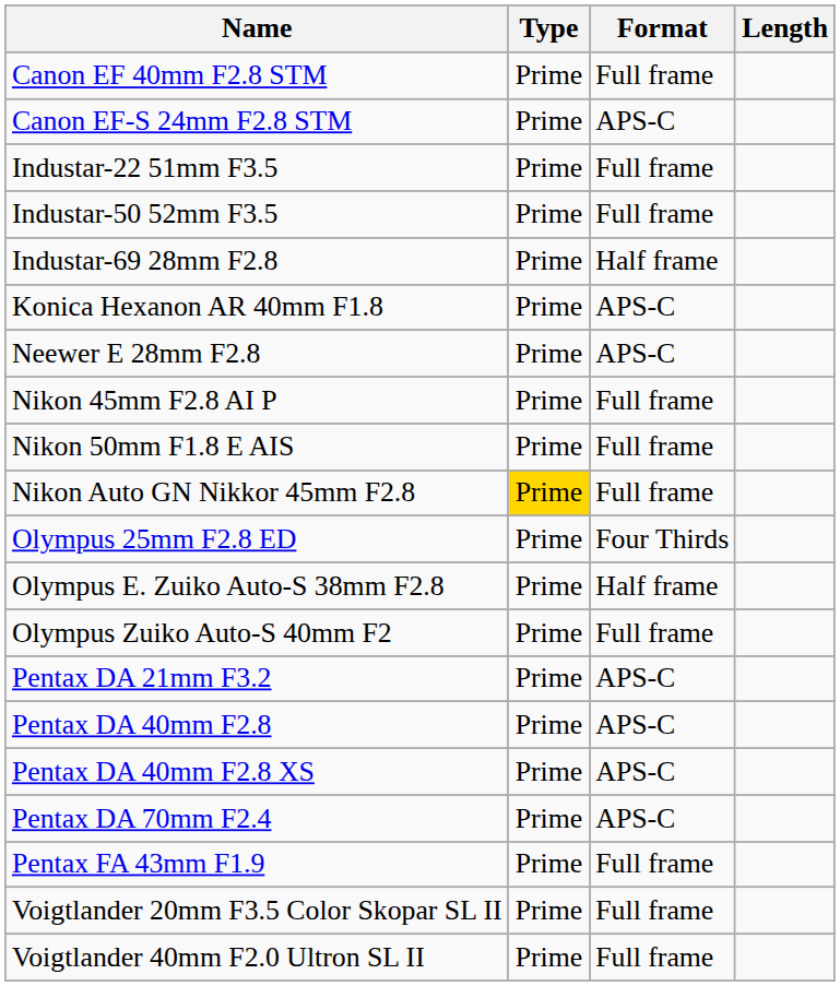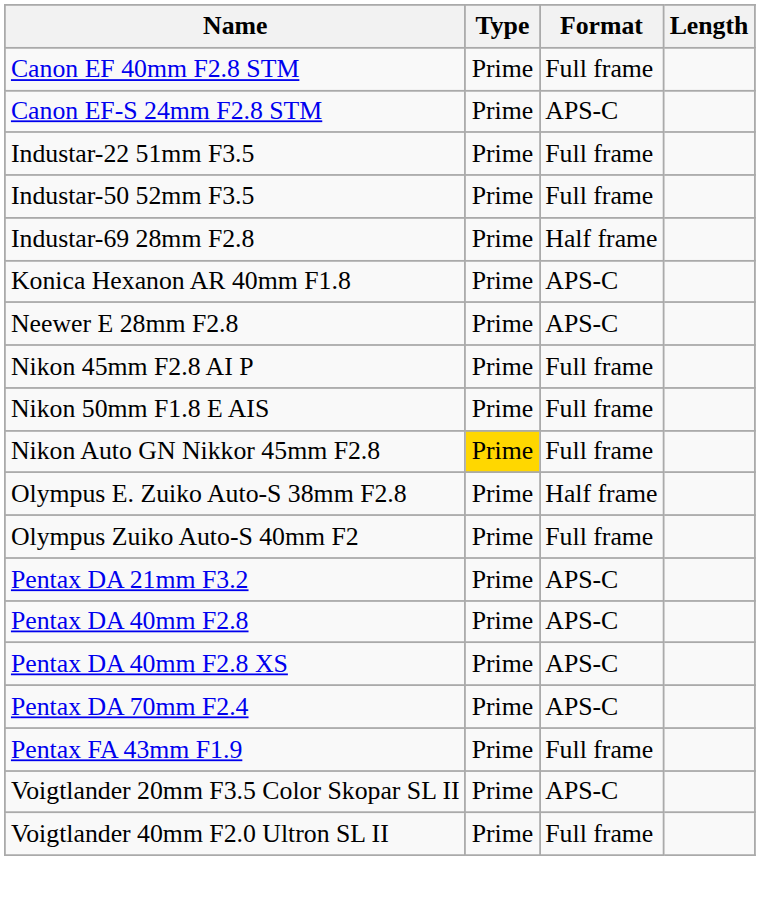- row: Olympus 25mm F2.8 ED | Prime | Four Thirds
Voigtlander 20mm F3.5 Color Skopar SL II | Format: Full frame -> APS-C
